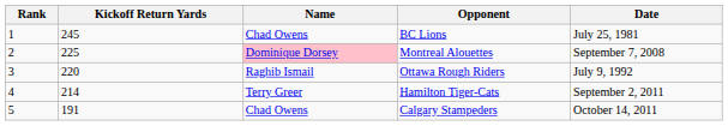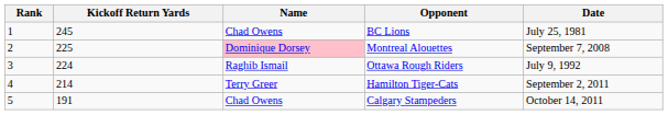Ottawa Rough Riders | Kickoff Return Yards: 220 -> 224
